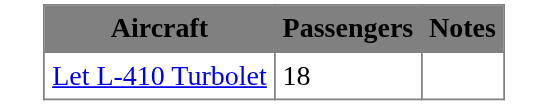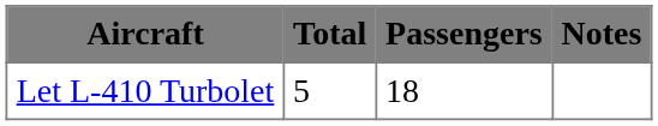+ column: Total | 5
